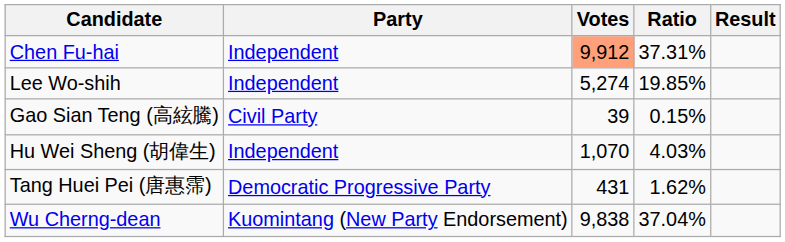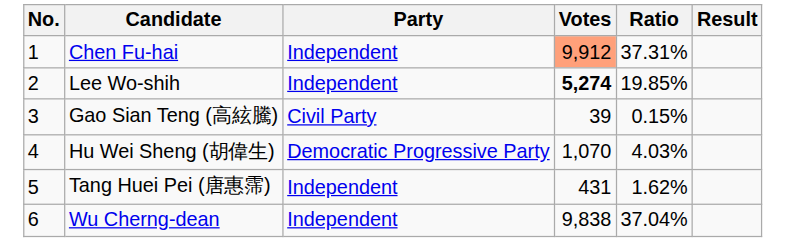+ column: No. | 1 | 2 | 3 | 4 | 5 | 6
Lee Wo-shih | Votes: normal -> bold
Hu Wei Sheng (胡偉生) | Party: Independent -> Democratic Progressive Party
Tang Huei Pei (唐惠霈) | Party: Democratic Progressive Party -> Independent
Wu Cherng-dean | Party: Kuomintang (New Party Endorsement) -> Independent
